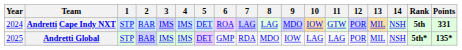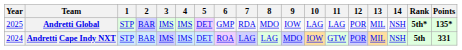rows swapped: Andretti Cape Indy NXT <-> Andretti Global
